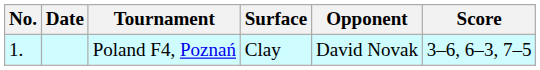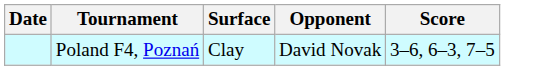- column: No. | 1.
